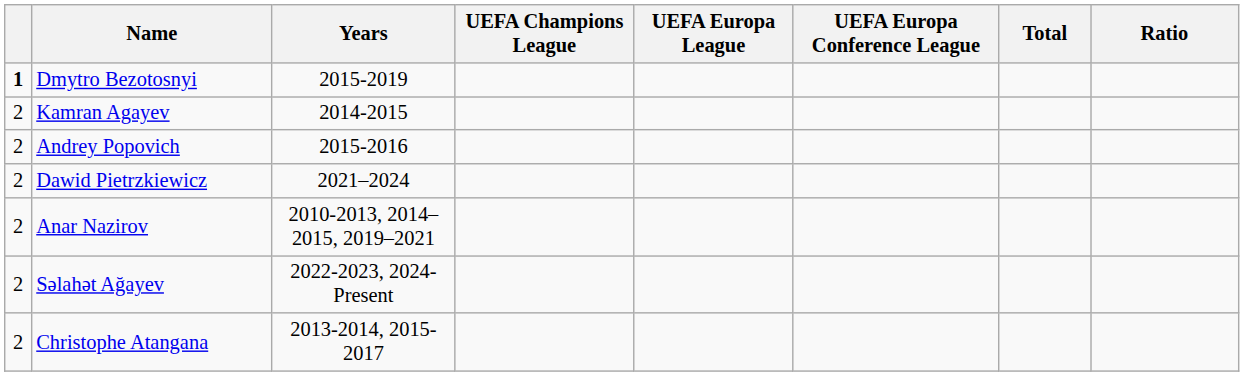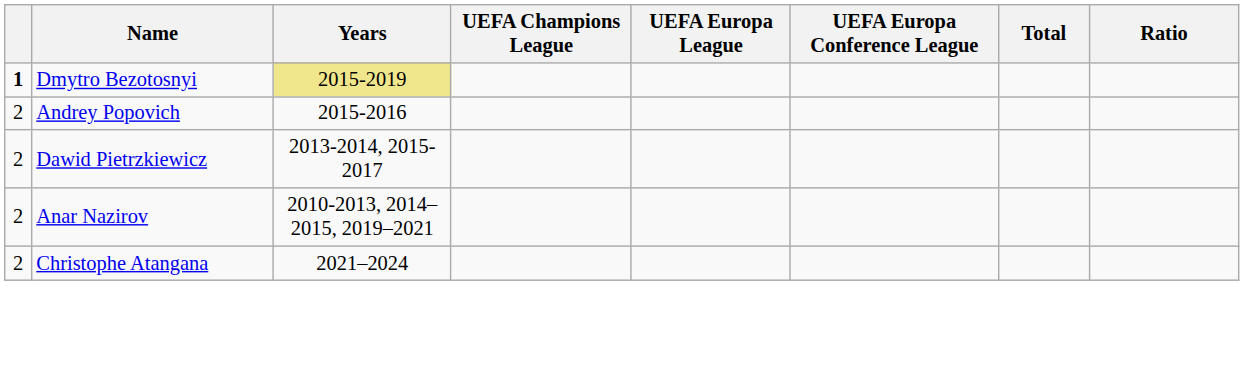Dmytro Bezotosnyi | Years: no background -> khaki background
- row: 2 | Kamran Agayev | 2014-2015
Dawid Pietrzkiewicz | Years: 2021–2024 -> 2013-2014, 2015-2017
- row: 2 | Səlahət Ağayev | 2022-2023, 2024-Present
Christophe Atangana | Years: 2013-2014, 2015-2017 -> 2021–2024
